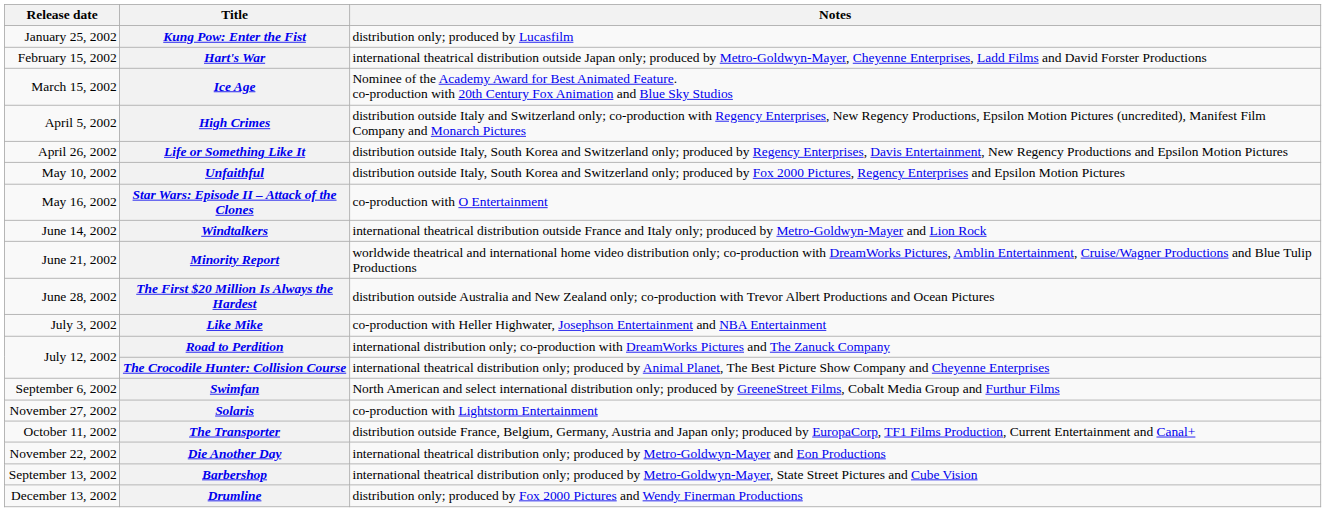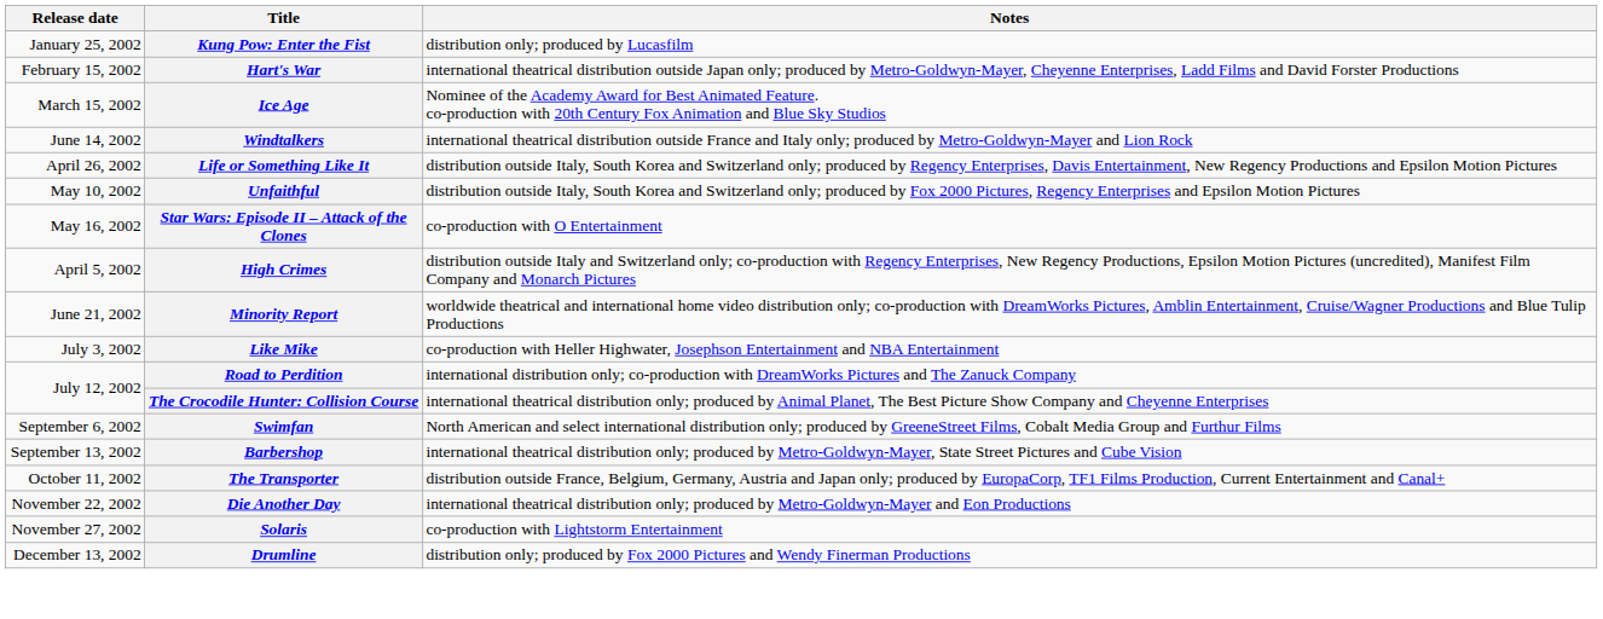rows swapped: High Crimes <-> Windtalkers
- row: June 28, 2002 | The First $20 Million Is Always the Hardest | distribution outside Australia and New Zealand only; co-production with Trevor Albert Productions and Ocean Pictures
rows swapped: Barbershop <-> Solaris
